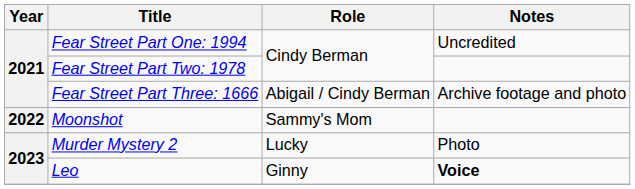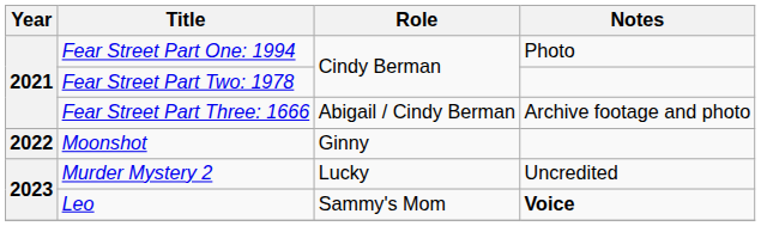Fear Street Part One: 1994 | Notes: Uncredited -> Photo
Moonshot | Role: Sammy's Mom -> Ginny
Murder Mystery 2 | Notes: Photo -> Uncredited
Leo | Role: Ginny -> Sammy's Mom
